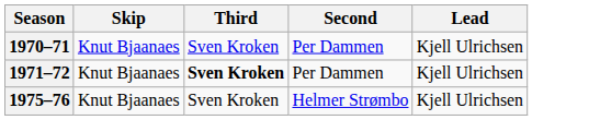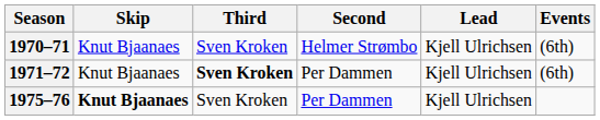+ column: Events | (6th) | (6th)
1970–71 | Second: Per Dammen -> Helmer Strømbo
1975–76 | Skip: normal -> bold
1975–76 | Second: Helmer Strømbo -> Per Dammen
